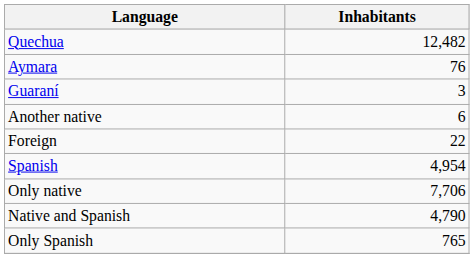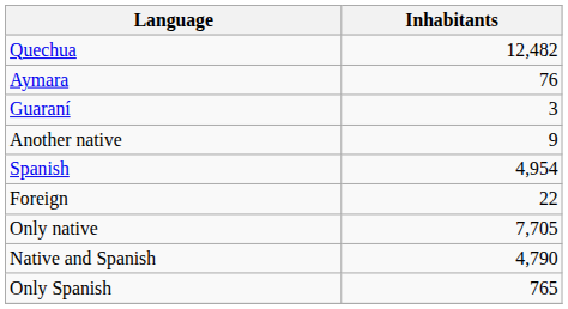Another native | Inhabitants: 6 -> 9
rows swapped: Spanish <-> Foreign
Only native | Inhabitants: 7,706 -> 7,705
